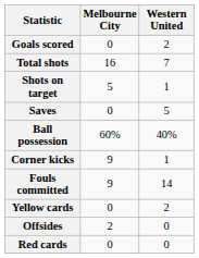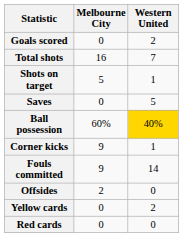Ball possession | Western United: no background -> gold background
rows swapped: Offsides <-> Yellow cards
